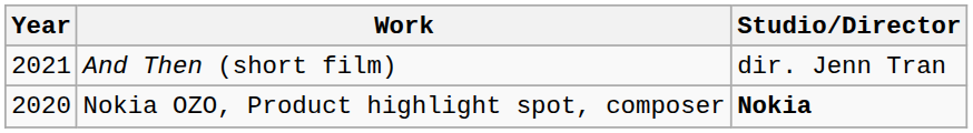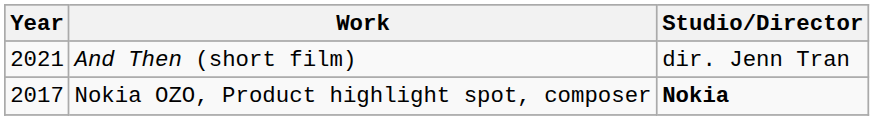Nokia OZO, Product highlight spot, composer | Year: 2020 -> 2017
